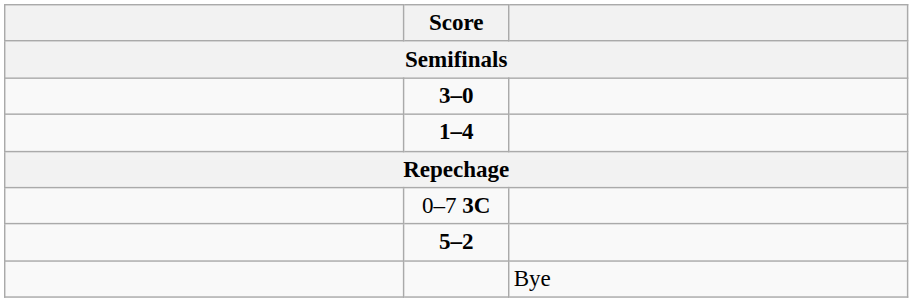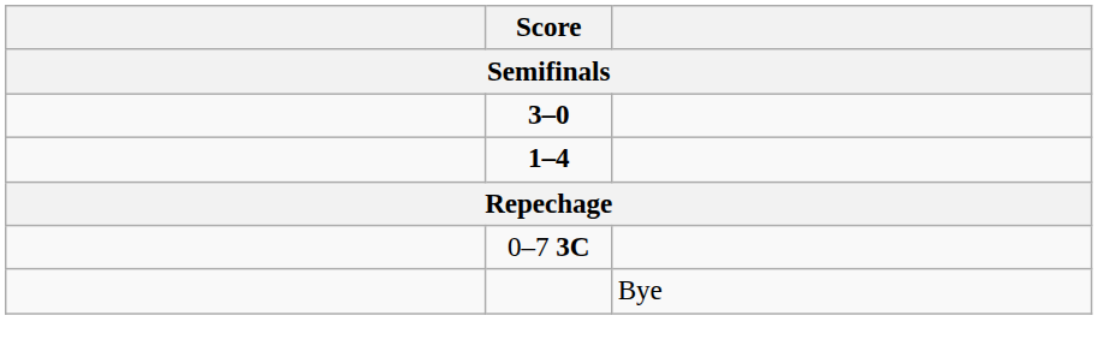- row: 5–2
